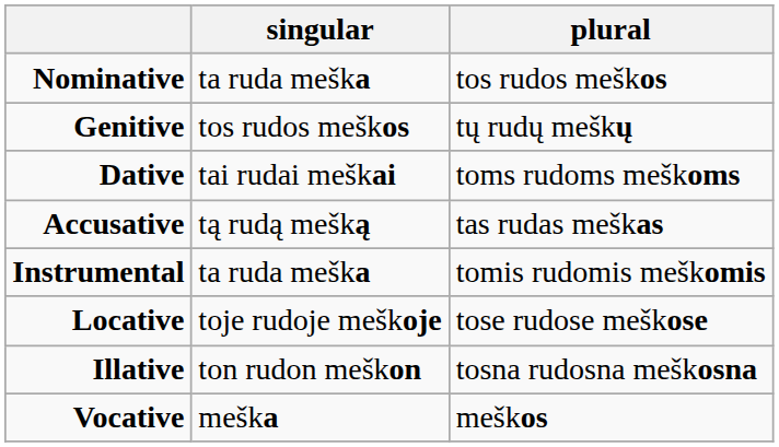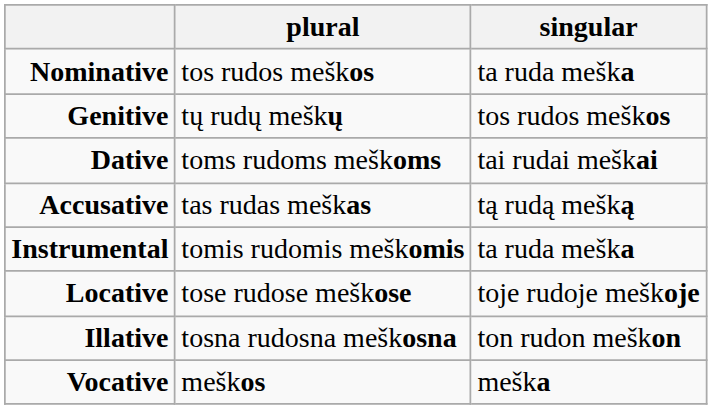columns swapped: singular <-> plural
